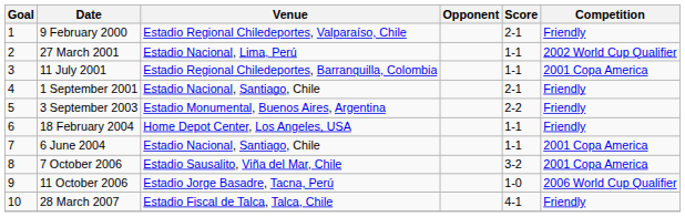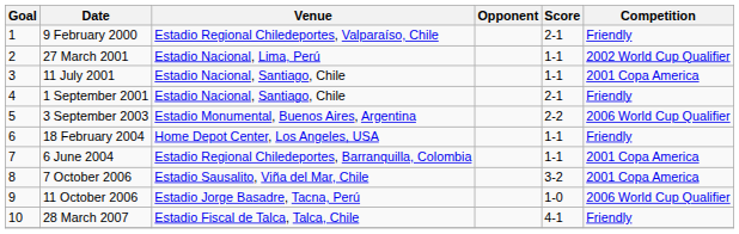11 July 2001 | Venue: Estadio Regional Chiledeportes, Barranquilla, Colombia -> Estadio Nacional, Santiago, Chile
3 September 2003 | Competition: Friendly -> 2006 World Cup Qualifier
6 June 2004 | Venue: Estadio Nacional, Santiago, Chile -> Estadio Regional Chiledeportes, Barranquilla, Colombia
